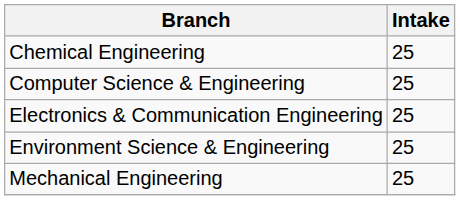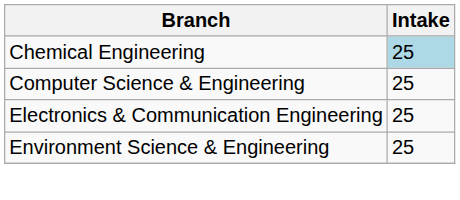Chemical Engineering | Intake: no background -> lightblue background
- row: Mechanical Engineering | 25
